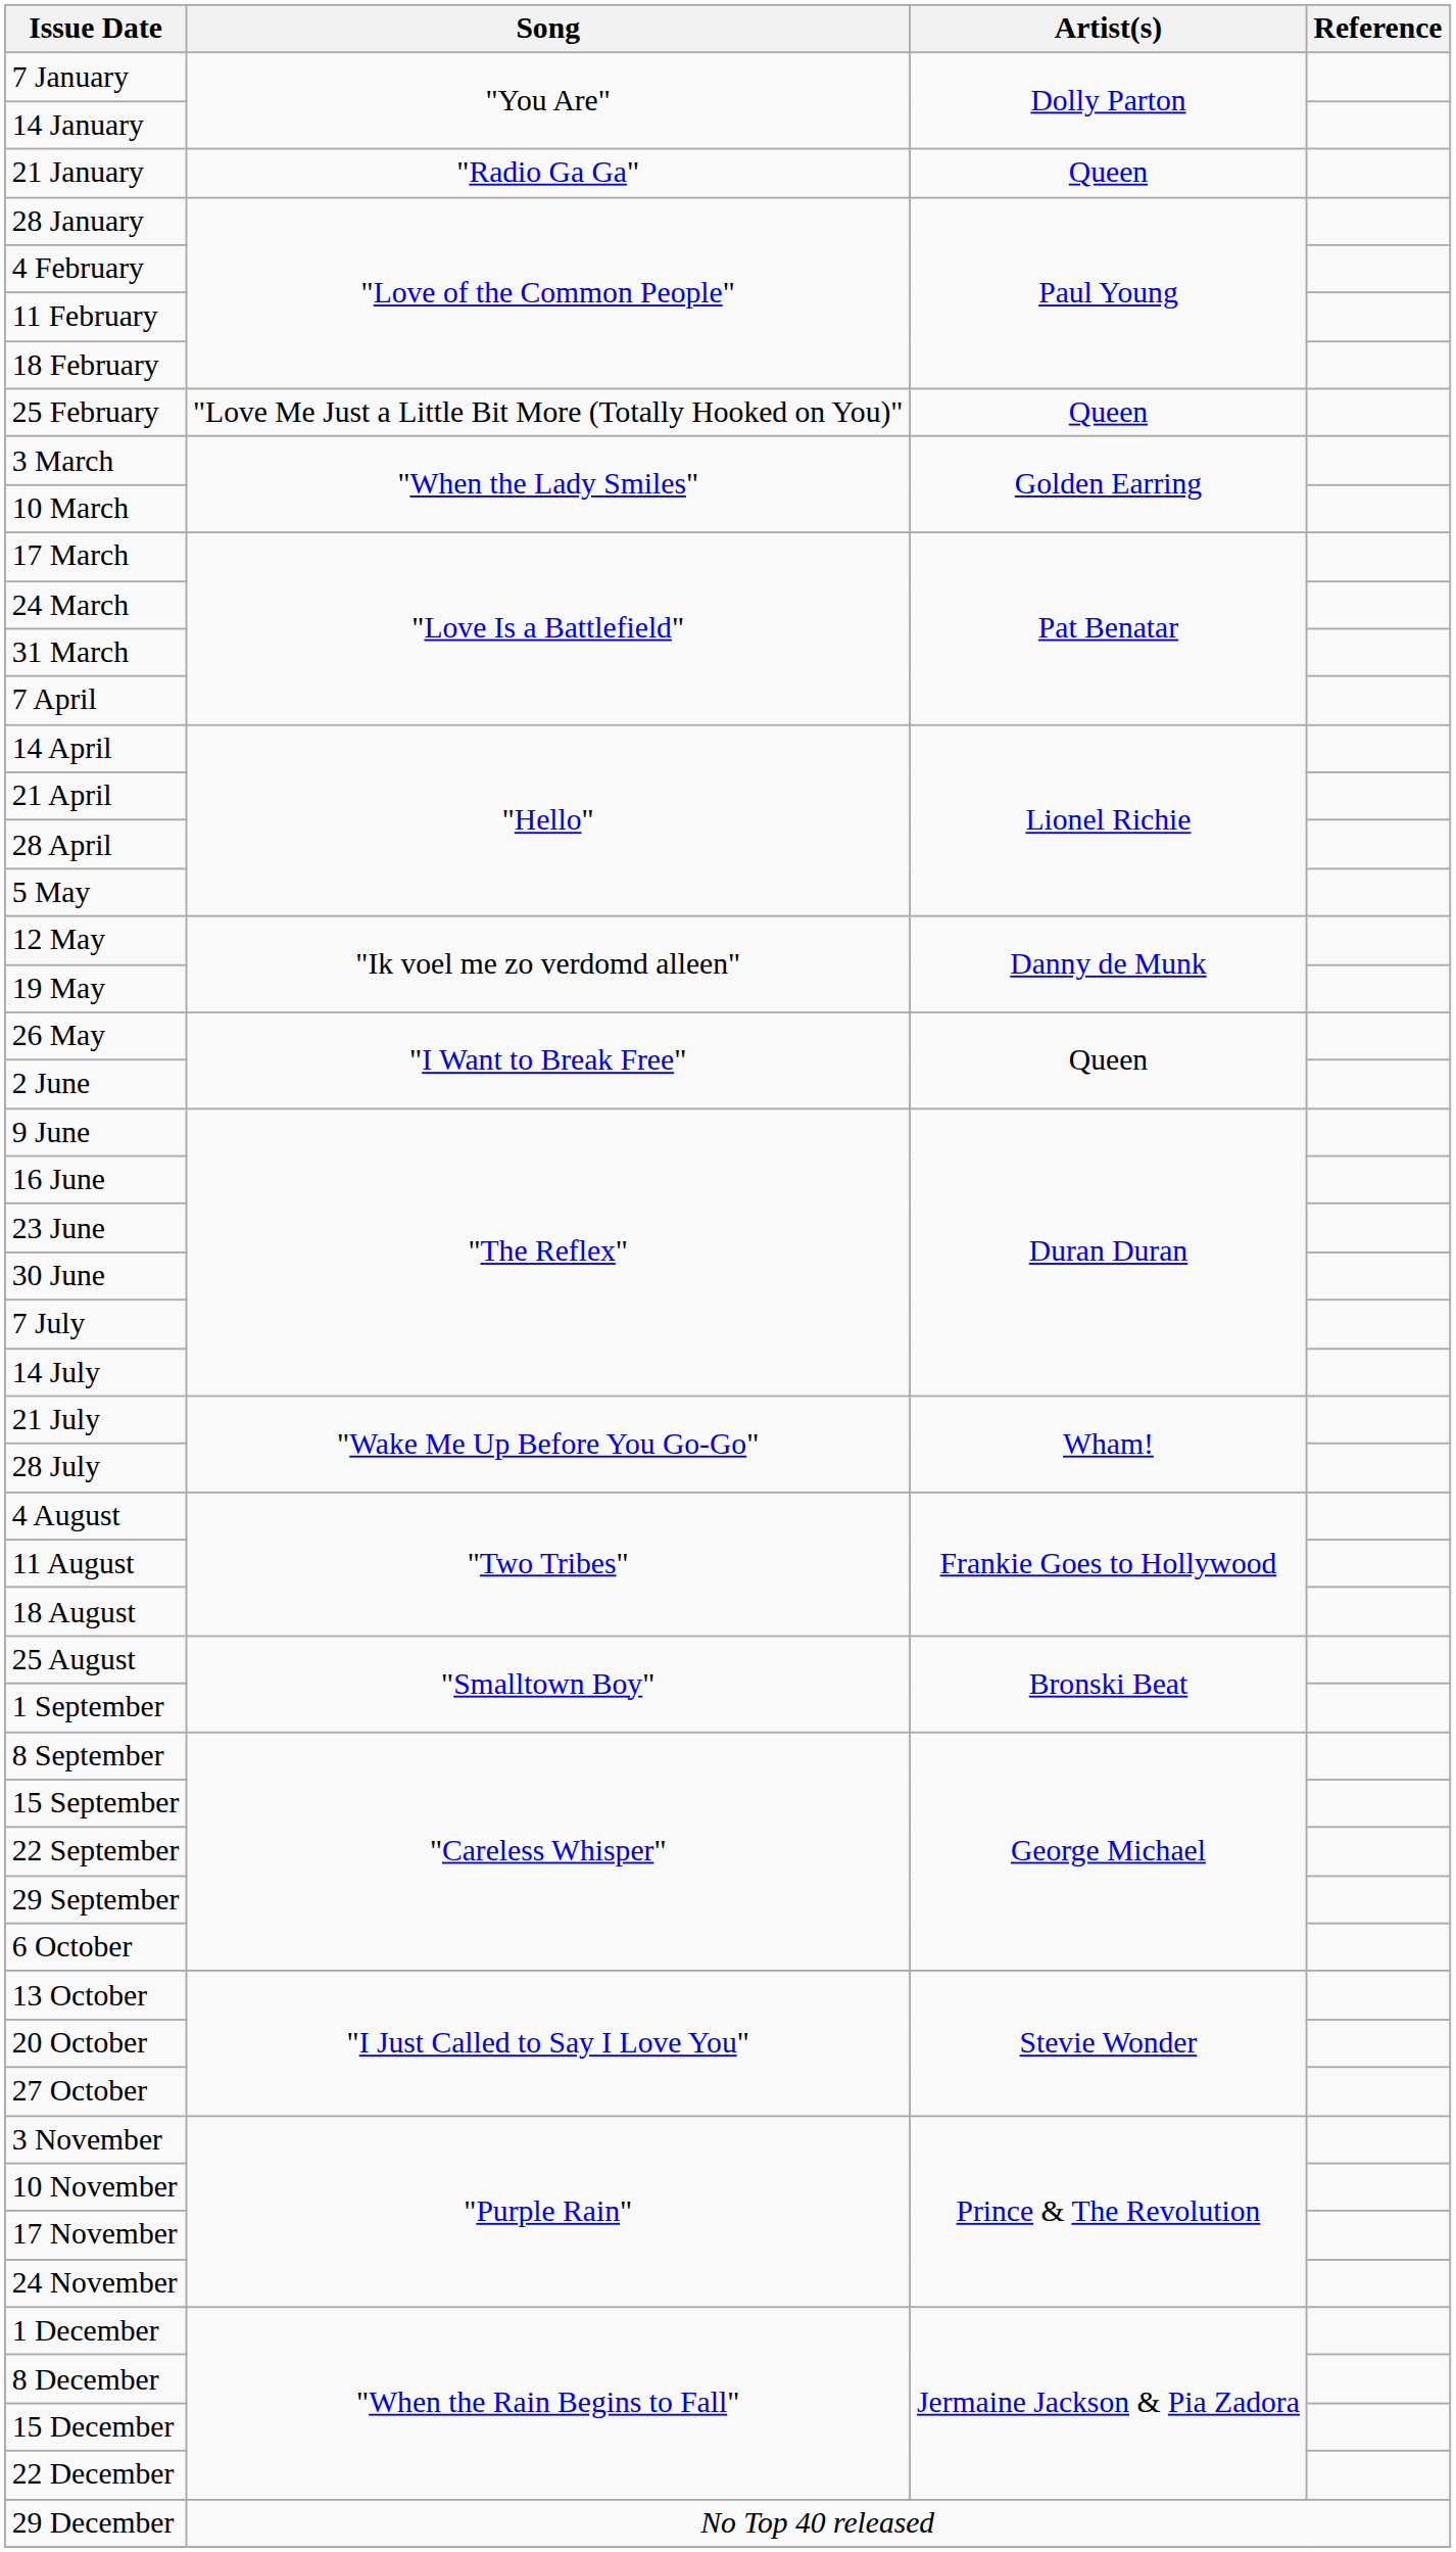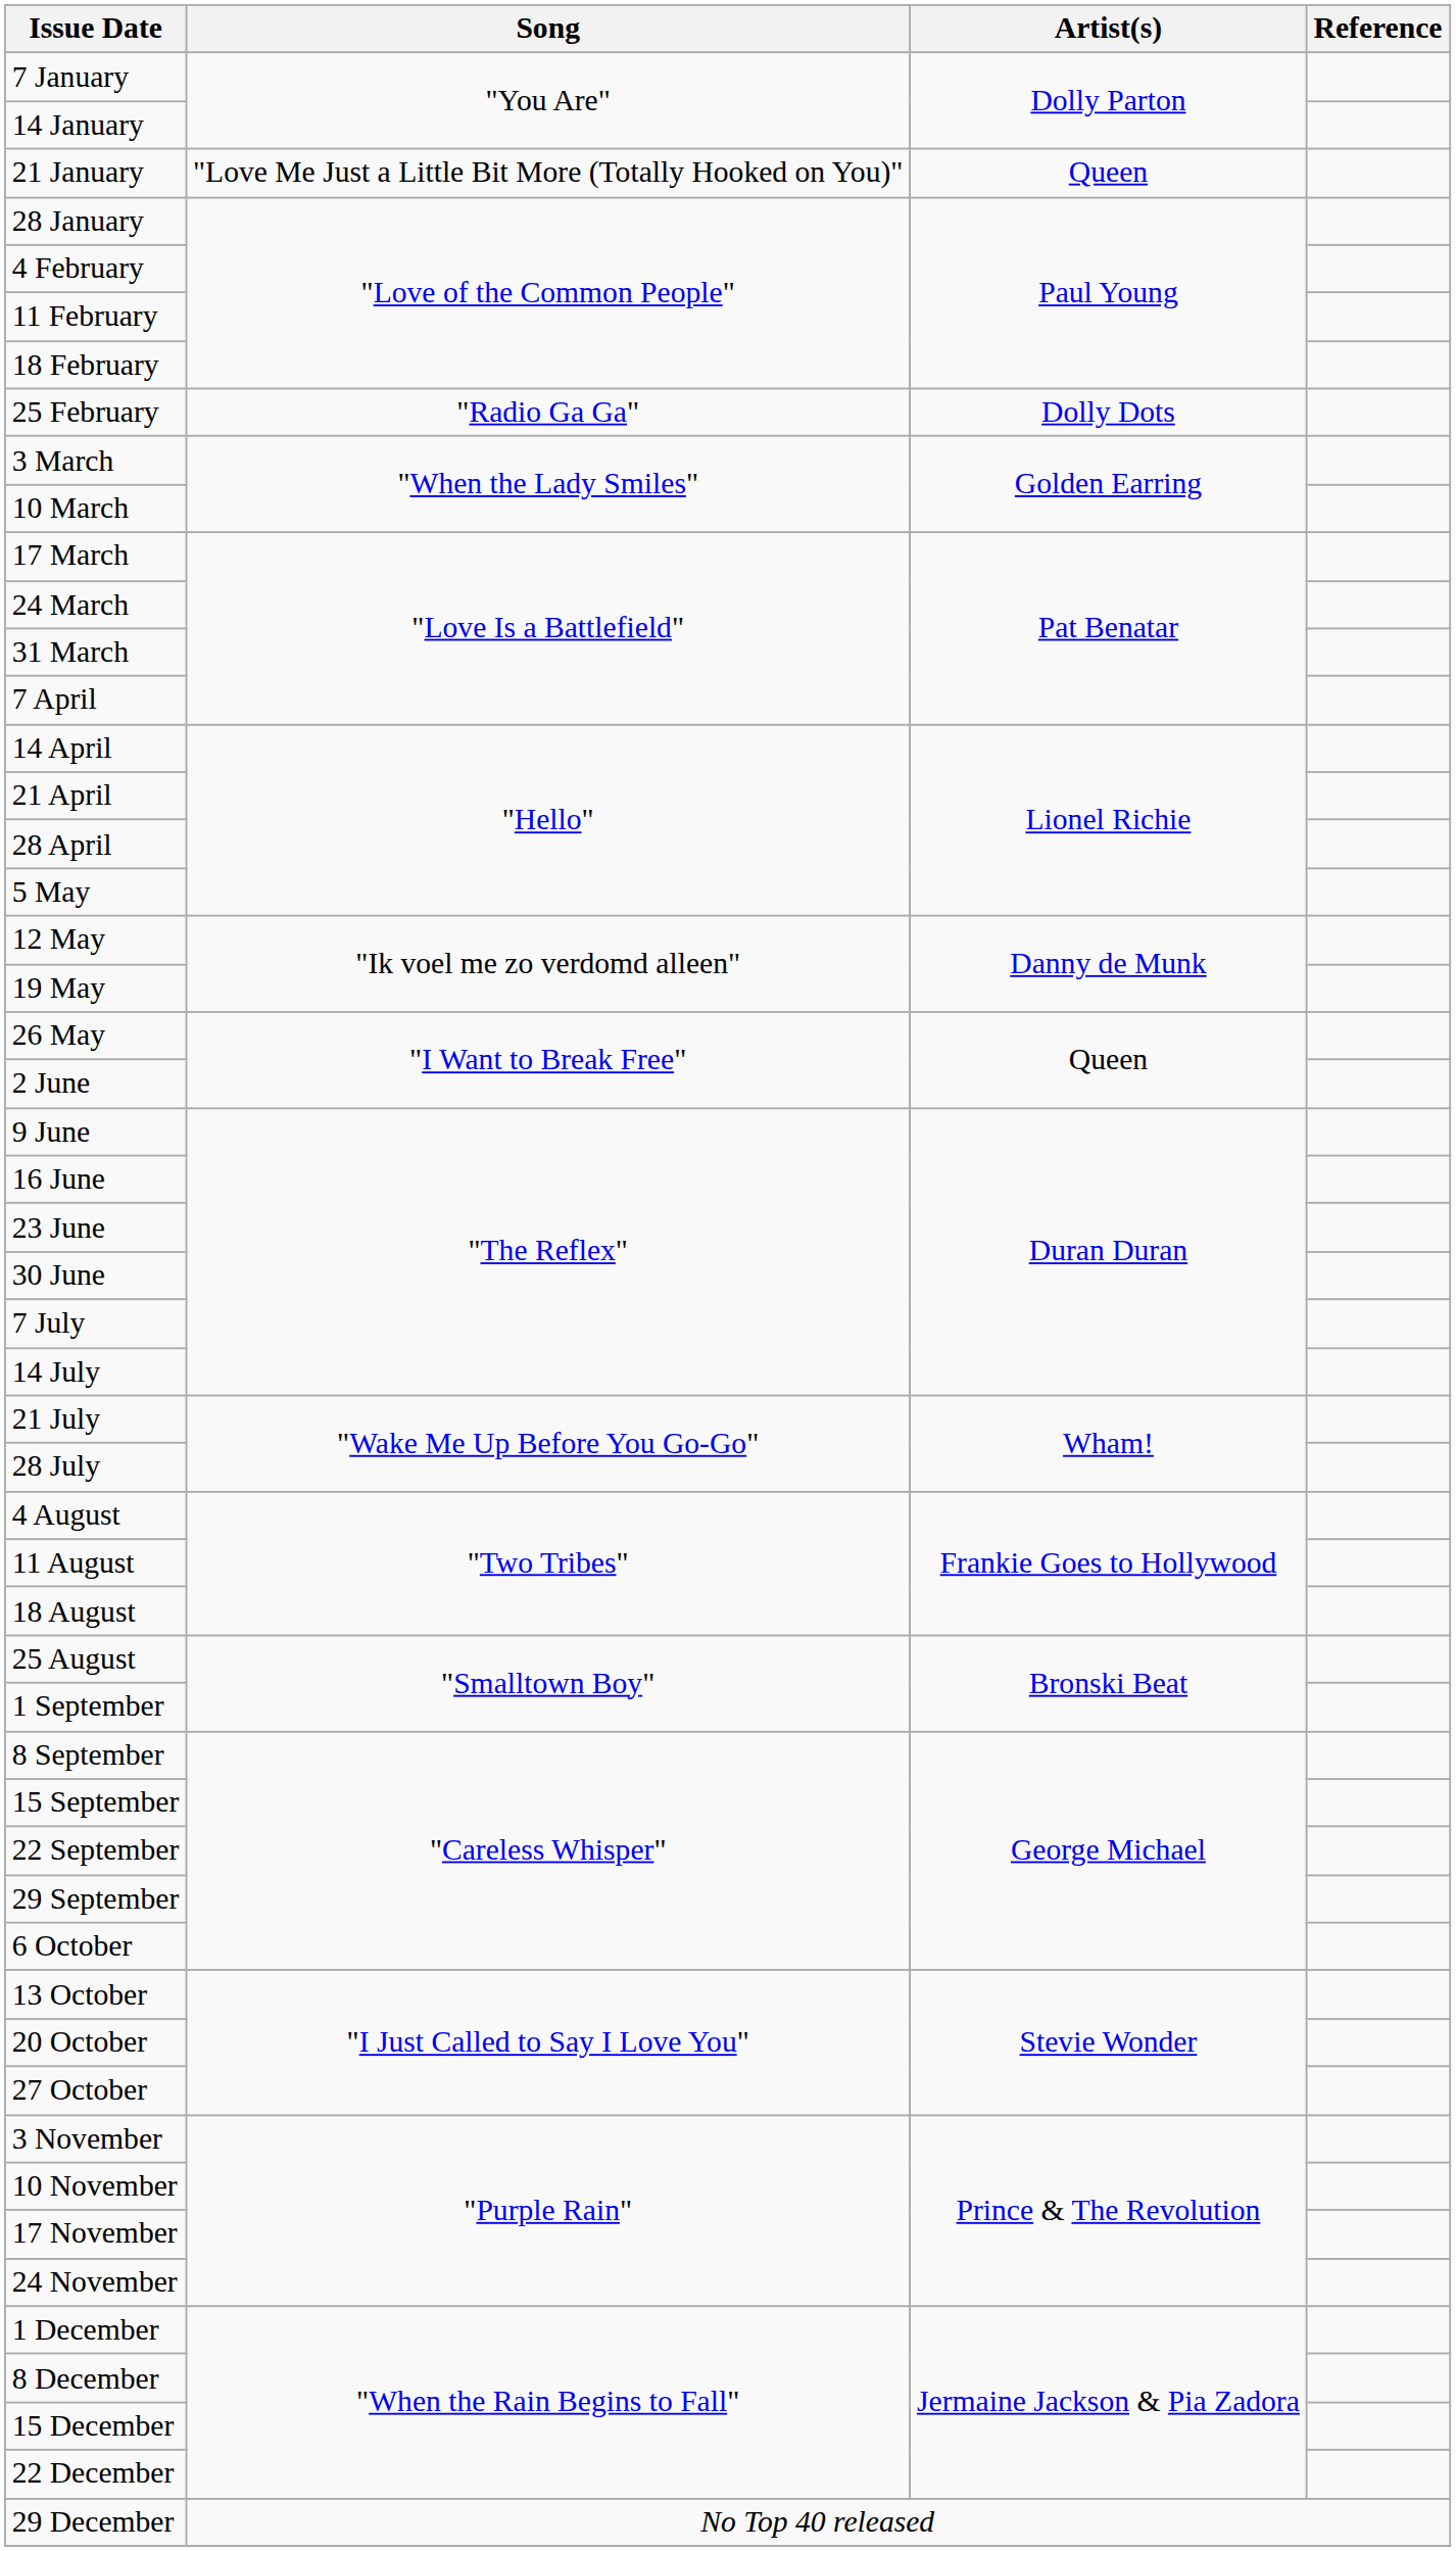21 January | Song: "Radio Ga Ga" -> "Love Me Just a Little Bit More (Totally Hooked on You)"
25 February | Song: "Love Me Just a Little Bit More (Totally Hooked on You)" -> "Radio Ga Ga"
25 February | Artist(s): Queen -> Dolly Dots
